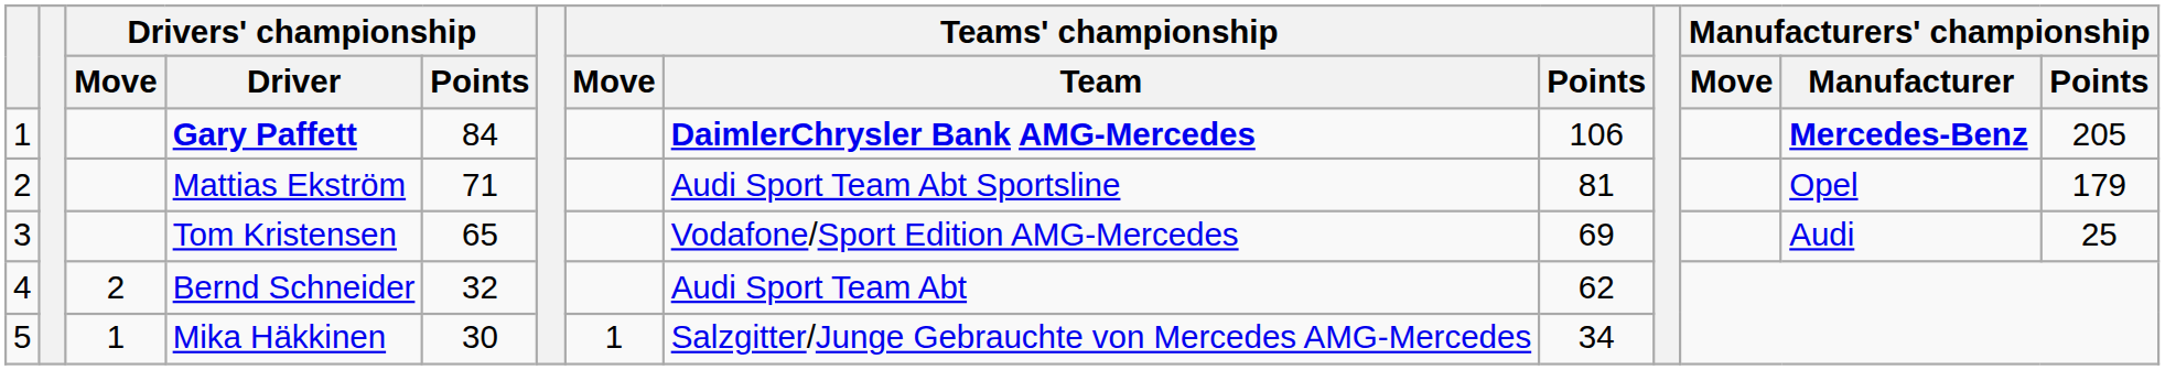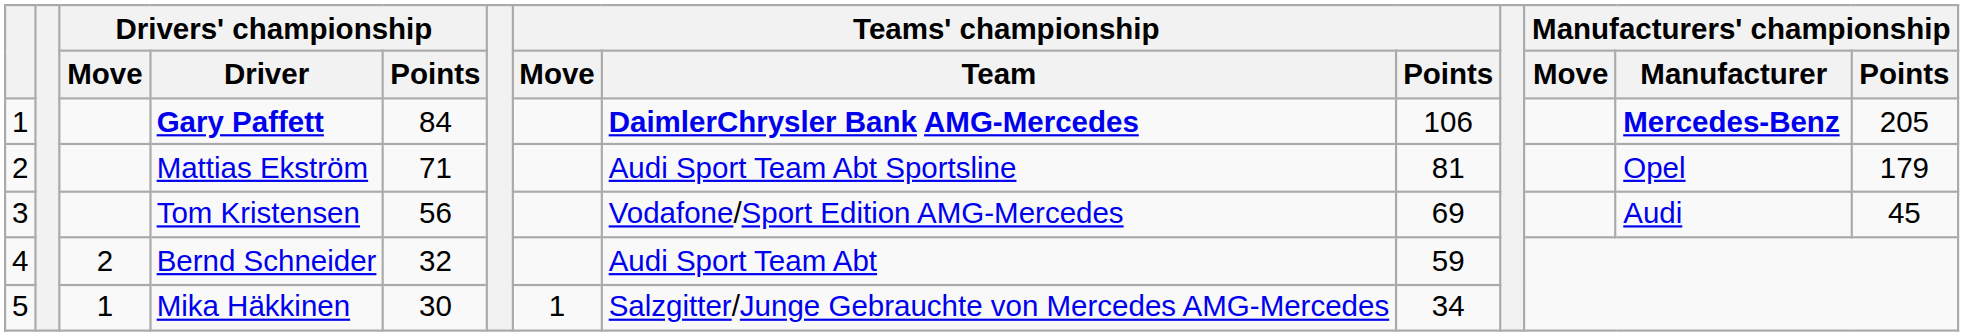Tom Kristensen | Drivers' championship / Points: 65 -> 56
Tom Kristensen | Manufacturers' championship / Points: 25 -> 45
Bernd Schneider | Teams' championship / Points: 62 -> 59
